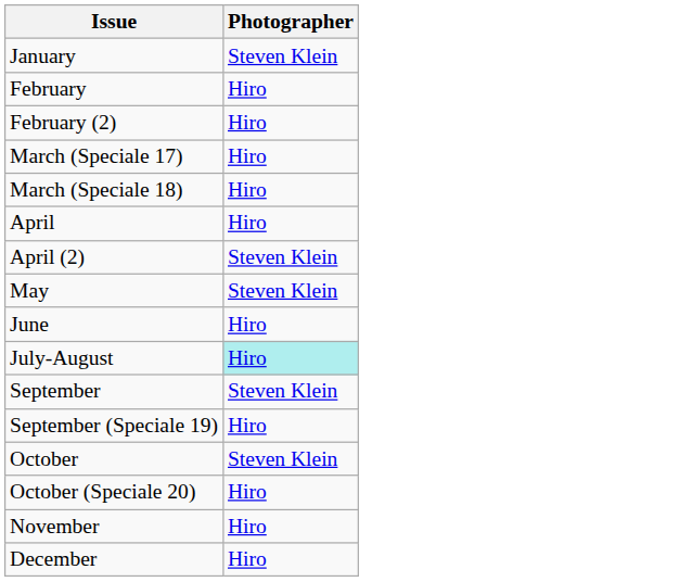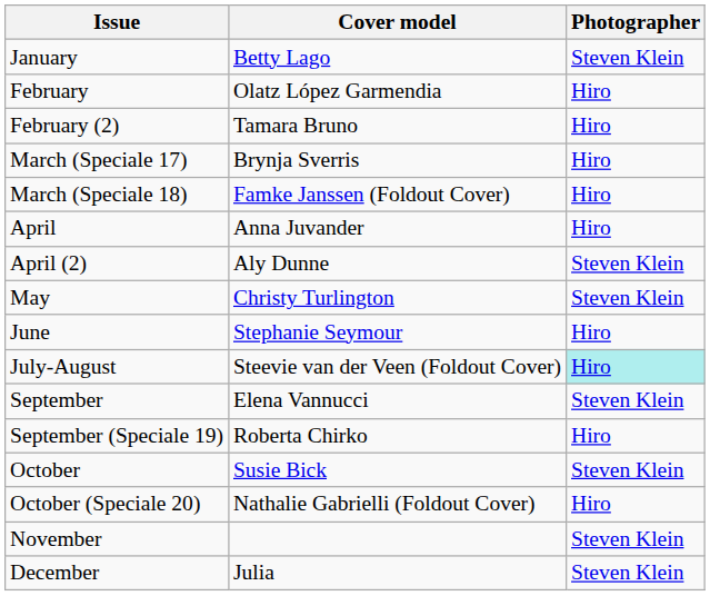+ column: Cover model | Betty Lago | Olatz López Garmendia | Tamara Bruno | Brynja Sverris | Famke Janssen (Foldout Cover) | Anna Juvander | Aly Dunne | Christy Turlington | Stephanie Seymour | Steevie van der Veen (Foldout Cover) | Elena Vannucci | Roberta Chirko | Susie Bick | Nathalie Gabrielli (Foldout Cover) | Julia
November | Photographer: Hiro -> Steven Klein
December | Photographer: Hiro -> Steven Klein
